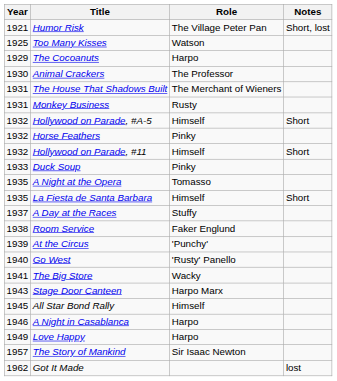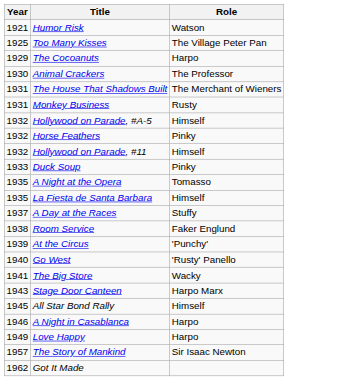- column: Notes | Short, lost | Short | Short | Short | lost
Humor Risk | Role: The Village Peter Pan -> Watson
Too Many Kisses | Role: Watson -> The Village Peter Pan
